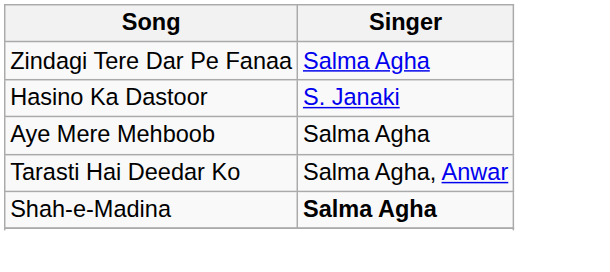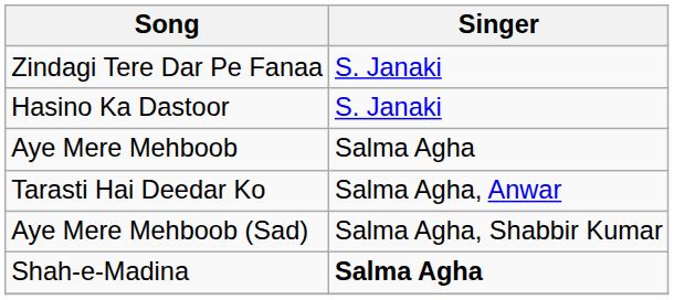Zindagi Tere Dar Pe Fanaa | Singer: Salma Agha -> S. Janaki
+ row: Aye Mere Mehboob (Sad) | Salma Agha, Shabbir Kumar
